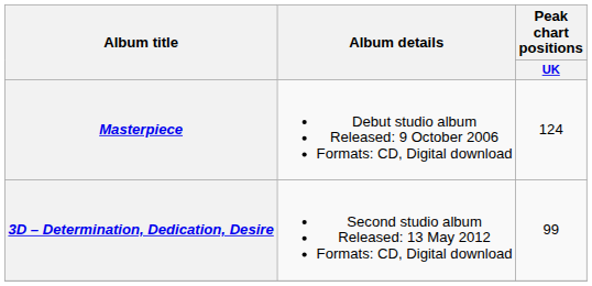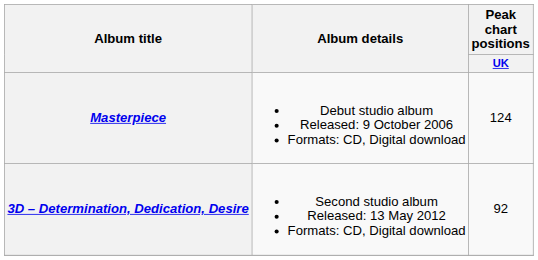3D – Determination, Dedication, Desire | Peak chart positions / UK: 99 -> 92
